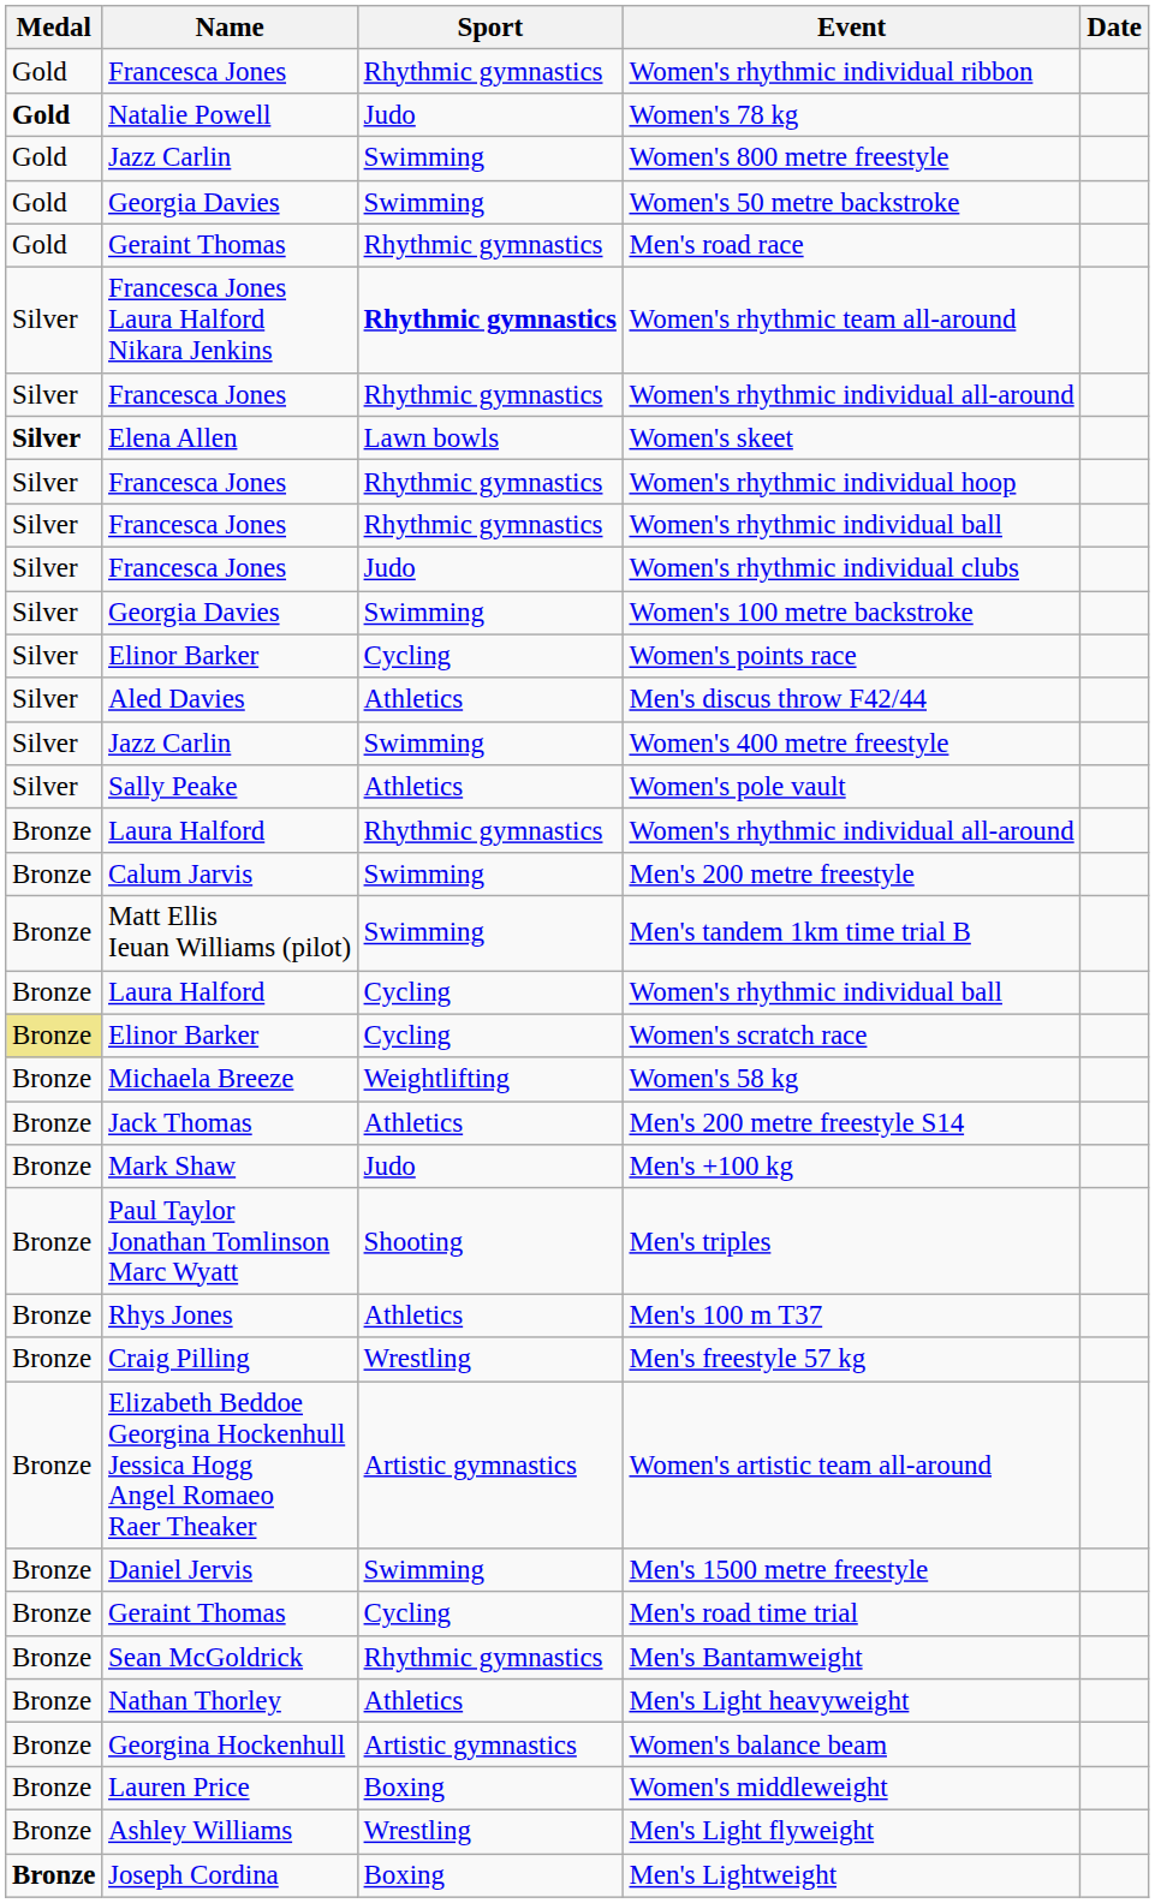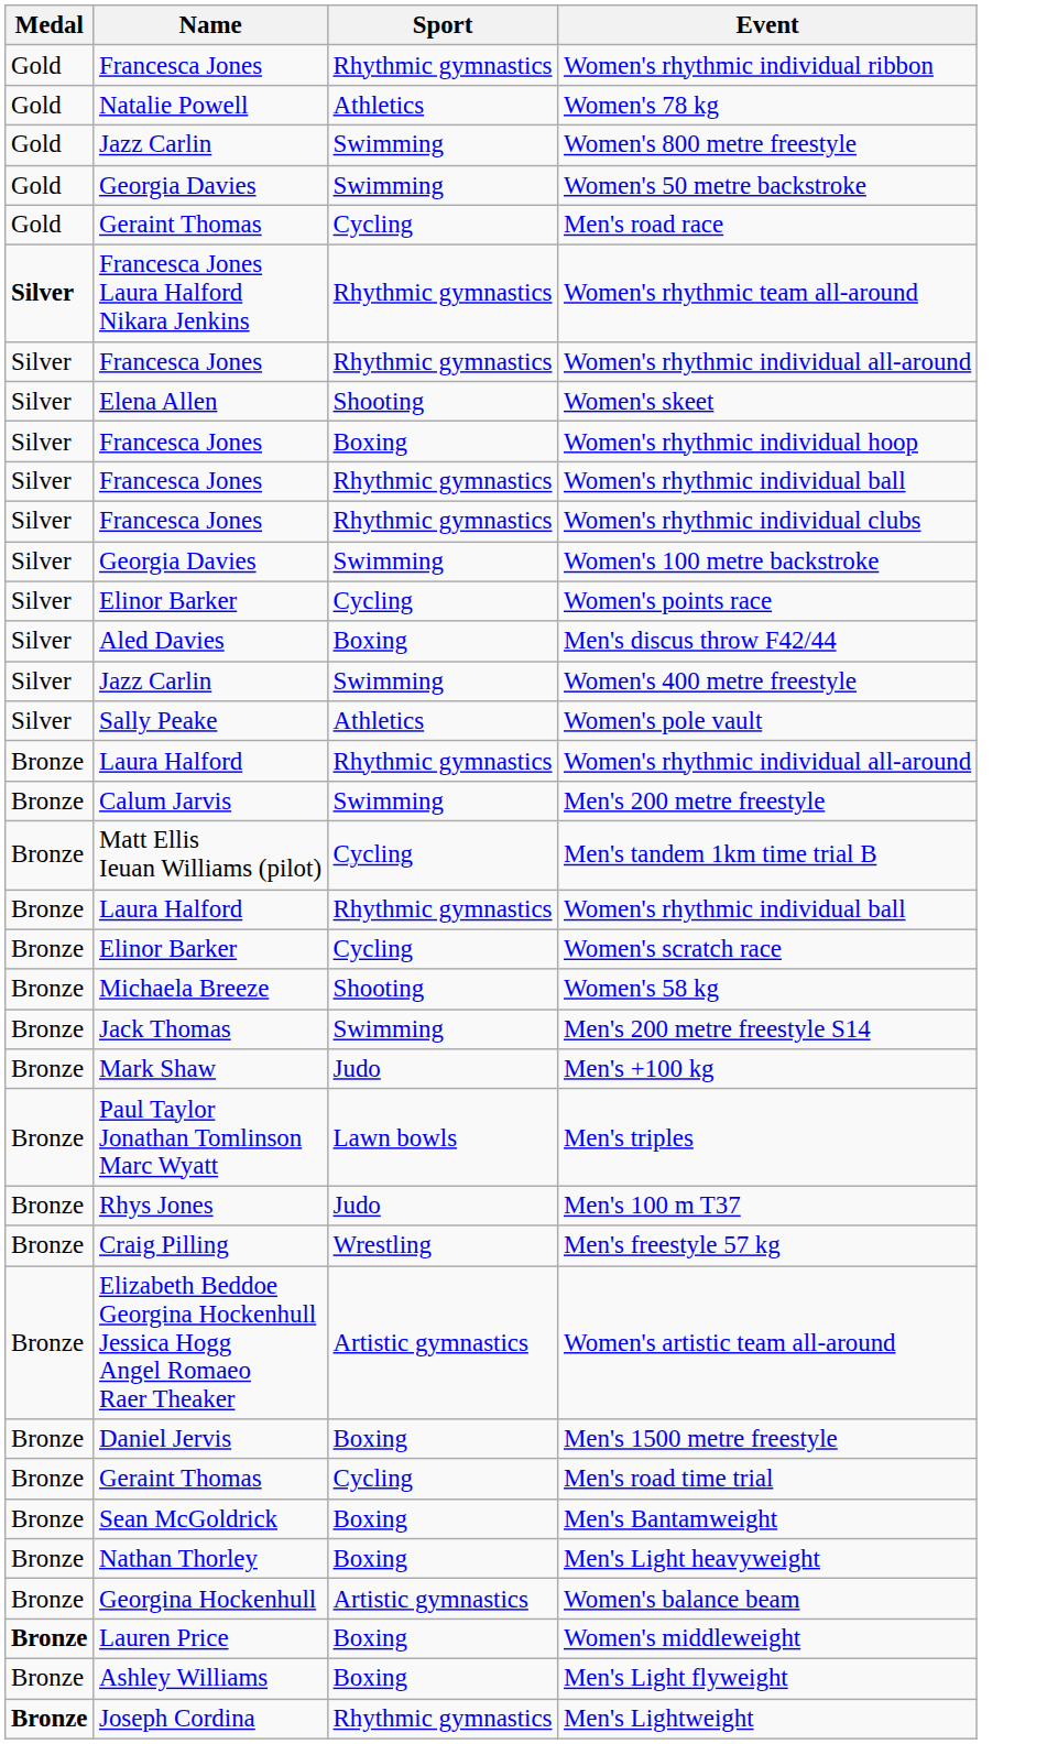- column: Date
Women's 78 kg | Medal: bold -> normal
Women's 78 kg | Sport: Judo -> Athletics
Men's road race | Sport: Rhythmic gymnastics -> Cycling
Women's rhythmic team all-around | Medal: normal -> bold
Women's rhythmic team all-around | Sport: bold -> normal
Women's skeet | Medal: bold -> normal
Women's skeet | Sport: Lawn bowls -> Shooting
Women's rhythmic individual hoop | Sport: Rhythmic gymnastics -> Boxing
Women's rhythmic individual clubs | Sport: Judo -> Rhythmic gymnastics
Men's discus throw F42/44 | Sport: Athletics -> Boxing
Men's tandem 1km time trial B | Sport: Swimming -> Cycling
Laura Halford / Women's rhythmic individual ball | Sport: Cycling -> Rhythmic gymnastics
Women's scratch race | Medal: khaki background -> no background
Women's 58 kg | Sport: Weightlifting -> Shooting
Men's 200 metre freestyle S14 | Sport: Athletics -> Swimming
Men's triples | Sport: Shooting -> Lawn bowls
Men's 100 m T37 | Sport: Athletics -> Judo
Men's 1500 metre freestyle | Sport: Swimming -> Boxing
Men's Bantamweight | Sport: Rhythmic gymnastics -> Boxing
Men's Light heavyweight | Sport: Athletics -> Boxing
Women's middleweight | Medal: normal -> bold
Men's Light flyweight | Sport: Wrestling -> Boxing
Men's Lightweight | Sport: Boxing -> Rhythmic gymnastics
